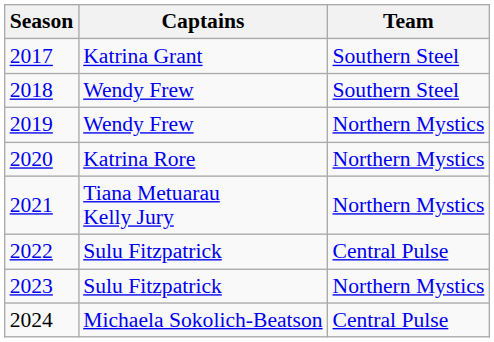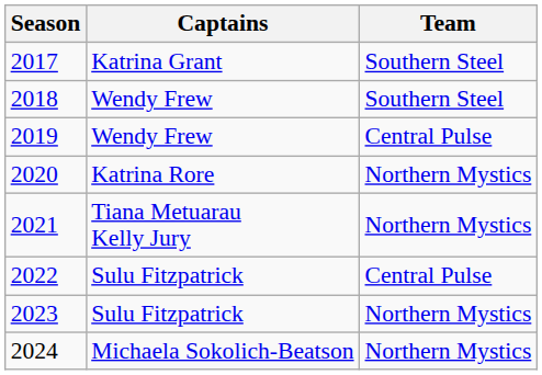2019 | Team: Northern Mystics -> Central Pulse
2024 | Team: Central Pulse -> Northern Mystics
